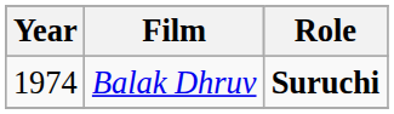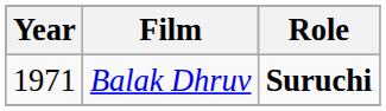Balak Dhruv | Year: 1974 -> 1971
